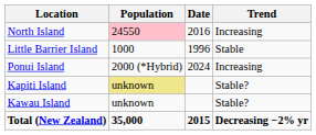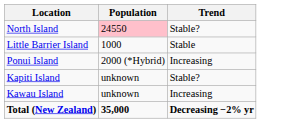- column: Date | 2016 | 1996 | 2024 | 2015
North Island | Trend: Increasing -> Stable?
Kapiti Island | Population: khaki background -> no background
Kawau Island | Trend: Stable? -> Increasing
